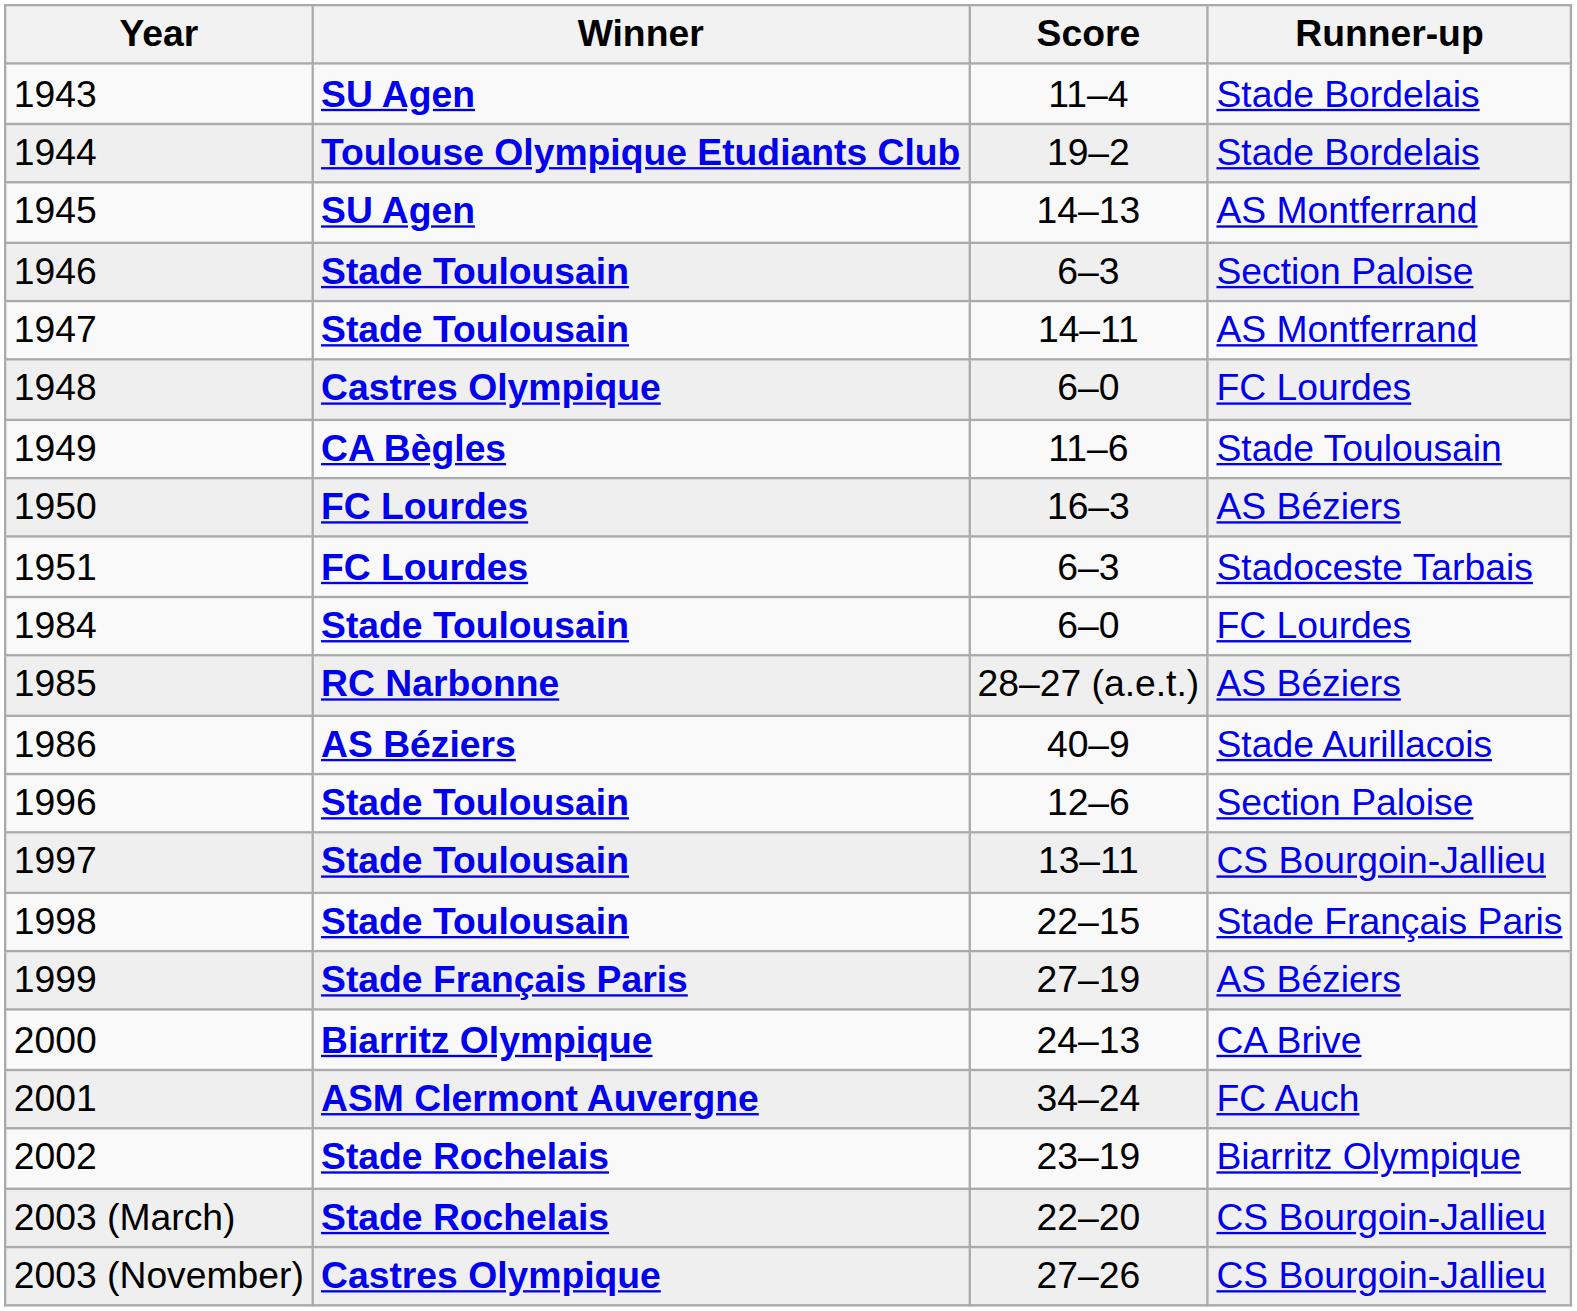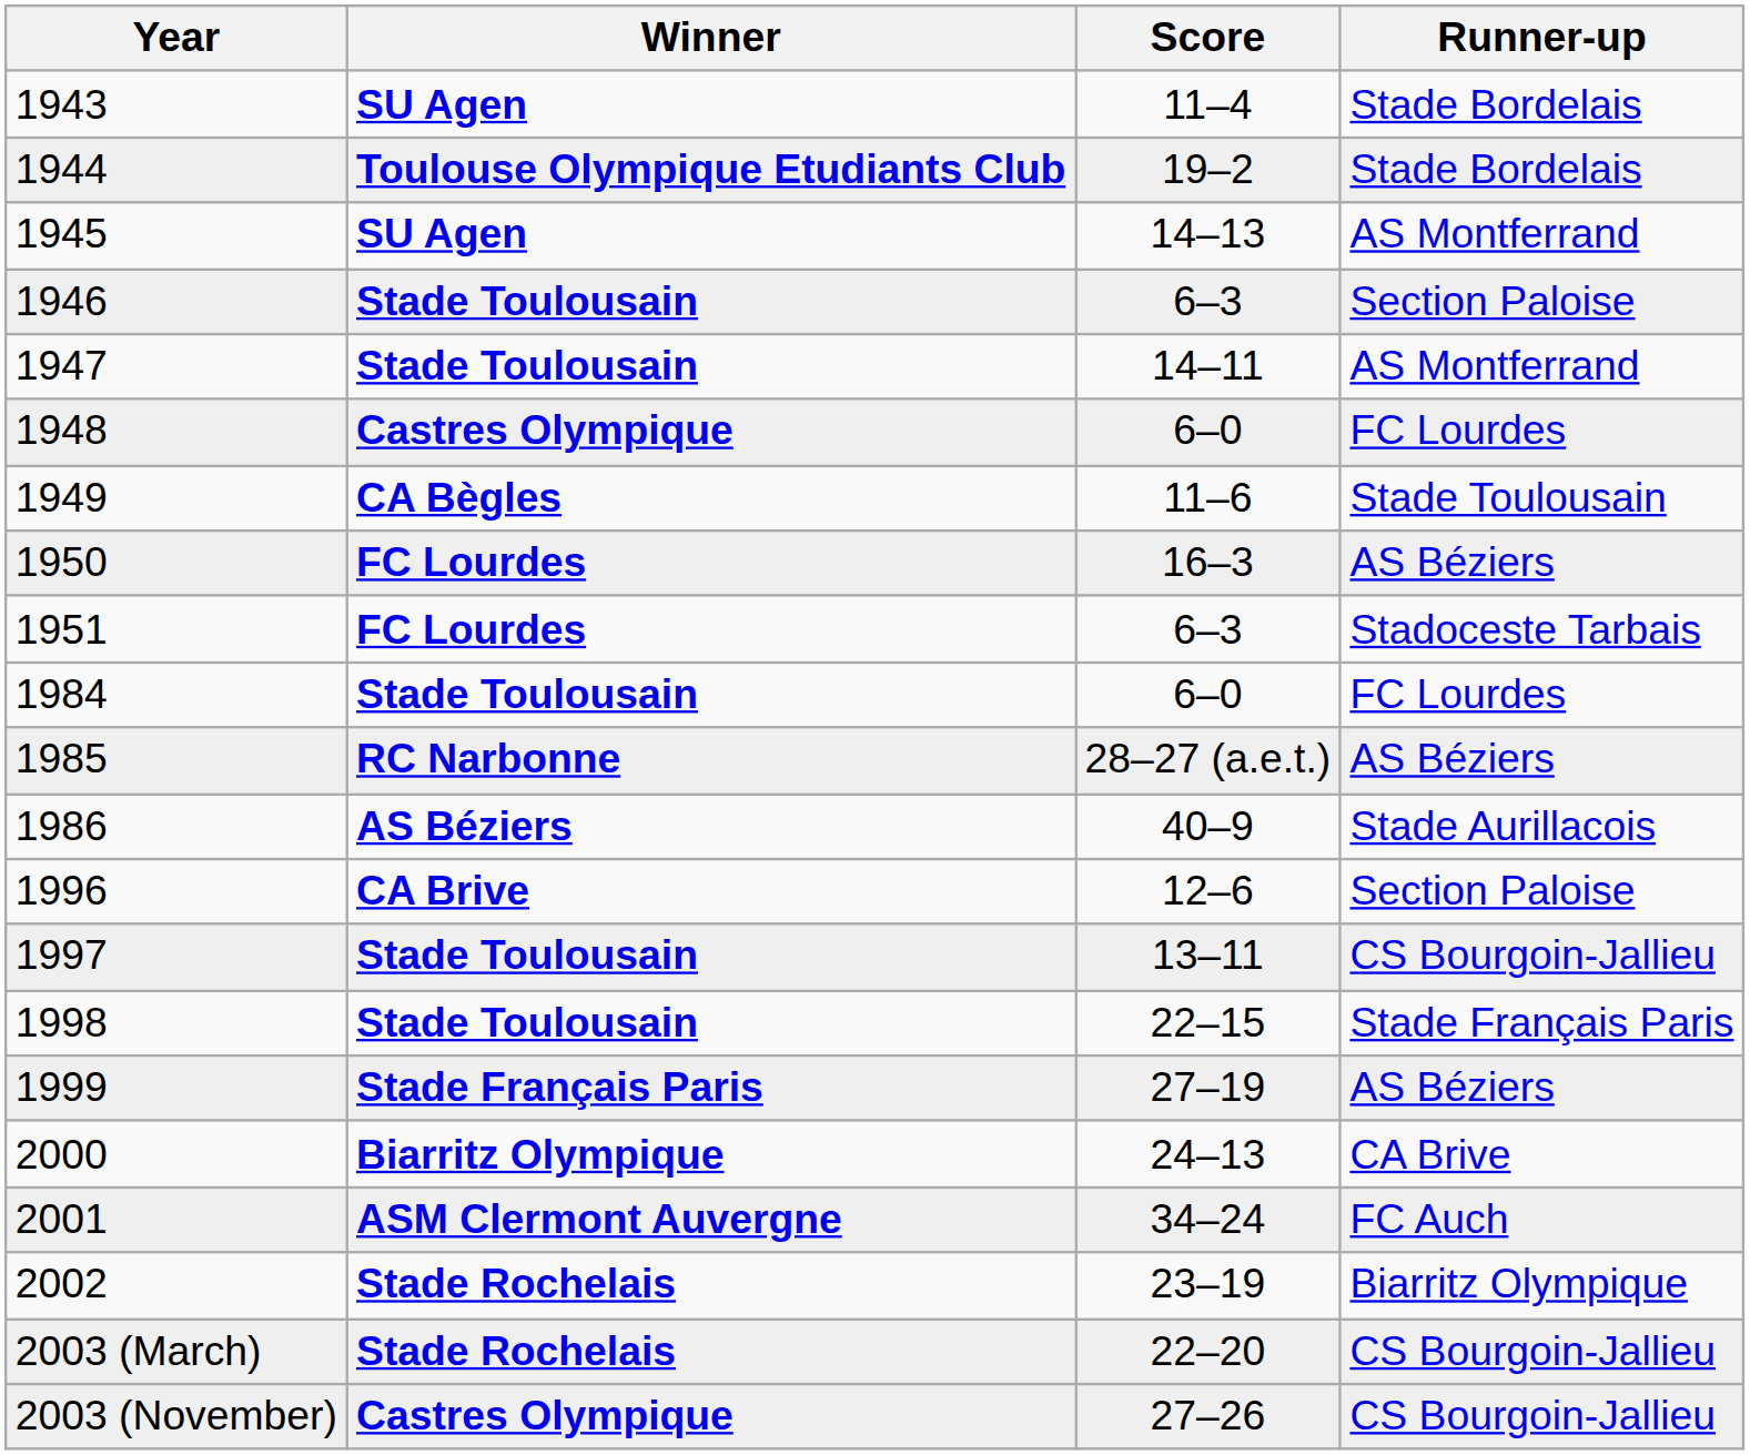1996 | Winner: Stade Toulousain -> CA Brive
